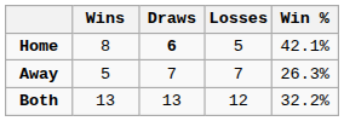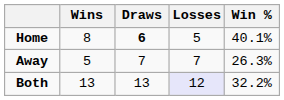Home | Win %: 42.1% -> 40.1%
Both | Losses: no background -> lavender background
